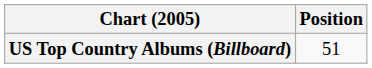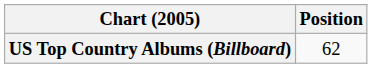US Top Country Albums (Billboard) | Position: 51 -> 62
